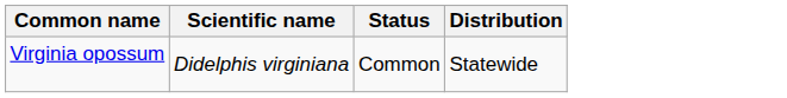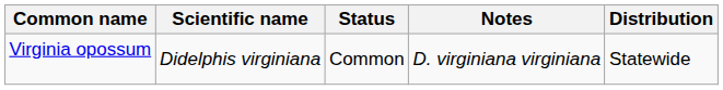+ column: Notes | D. virginiana virginiana
